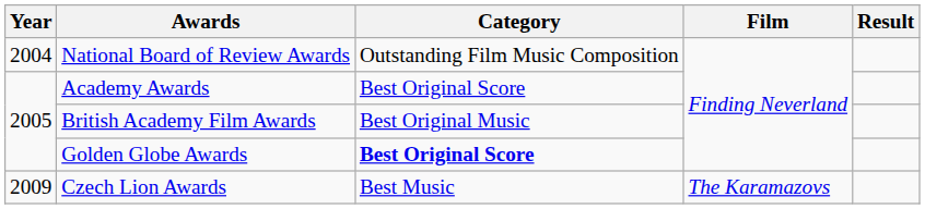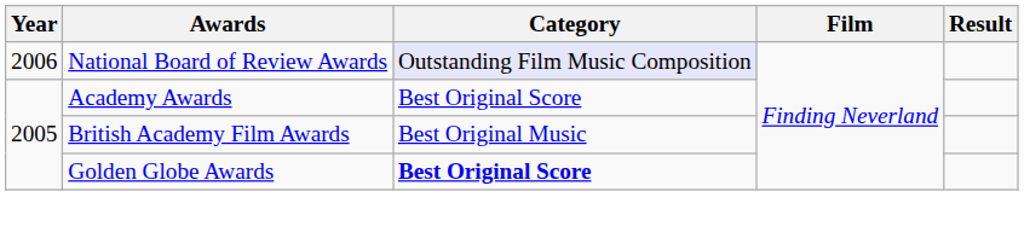National Board of Review Awards | Year: 2004 -> 2006
National Board of Review Awards | Category: no background -> lavender background
- row: 2009 | Czech Lion Awards | Best Music | The Karamazovs
